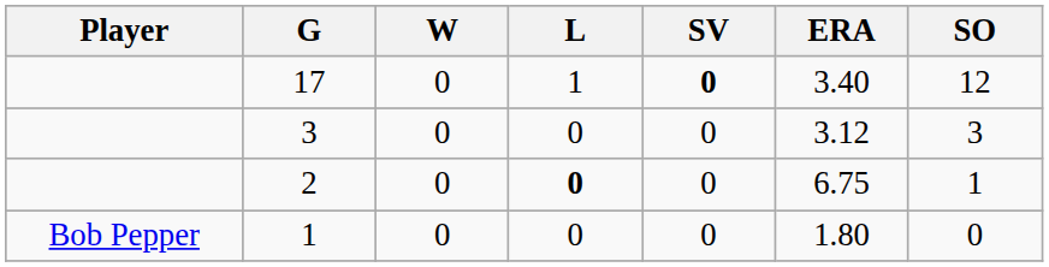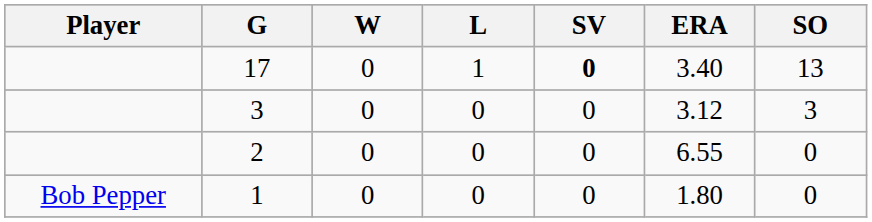17 | SO: 12 -> 13
2 | L: bold -> normal
2 | ERA: 6.75 -> 6.55
2 | SO: 1 -> 0
